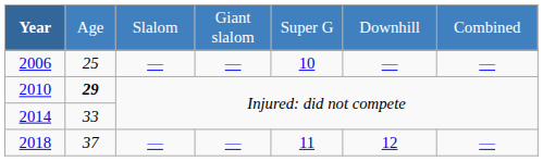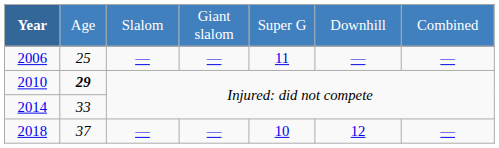2006 | column 5: 10 -> 11
2018 | column 5: 11 -> 10
